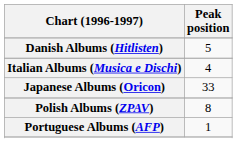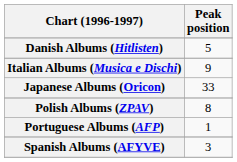Italian Albums (Musica e Dischi) | Peak position: 4 -> 9
+ row: Spanish Albums (AFYVE) | 3
